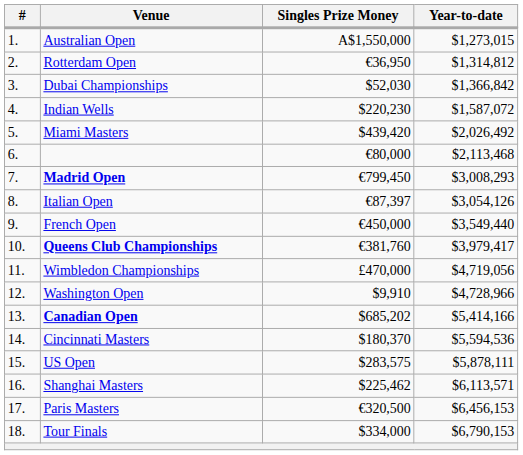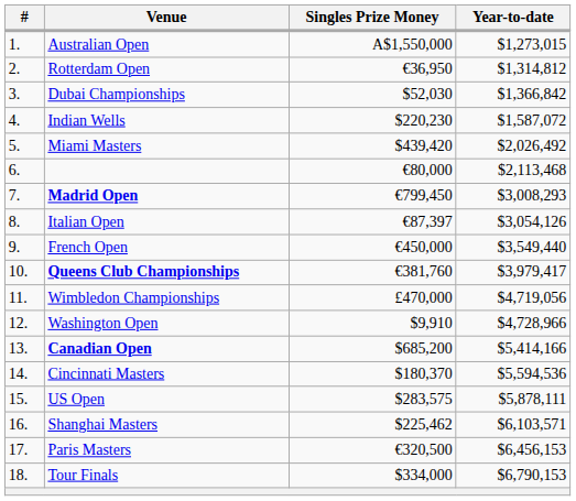Canadian Open | Singles Prize Money: $685,202 -> $685,200
Shanghai Masters | Year-to-date: $6,113,571 -> $6,103,571
